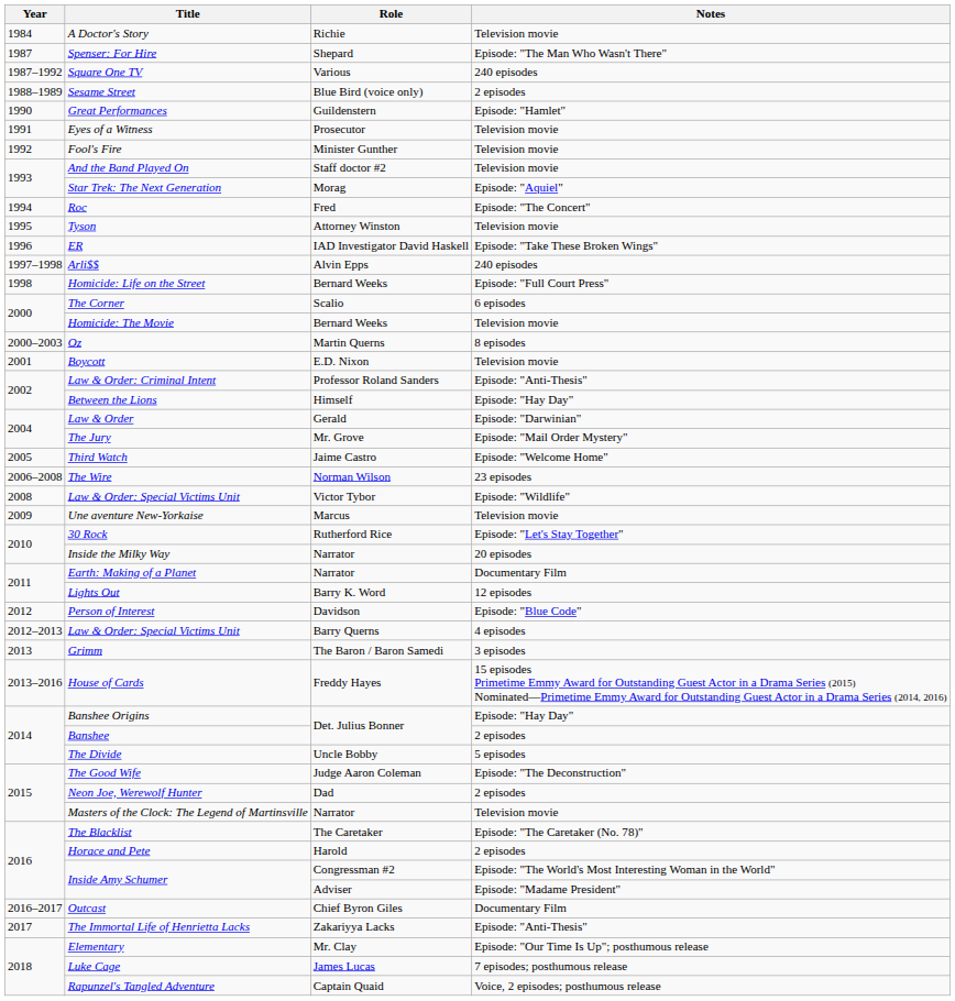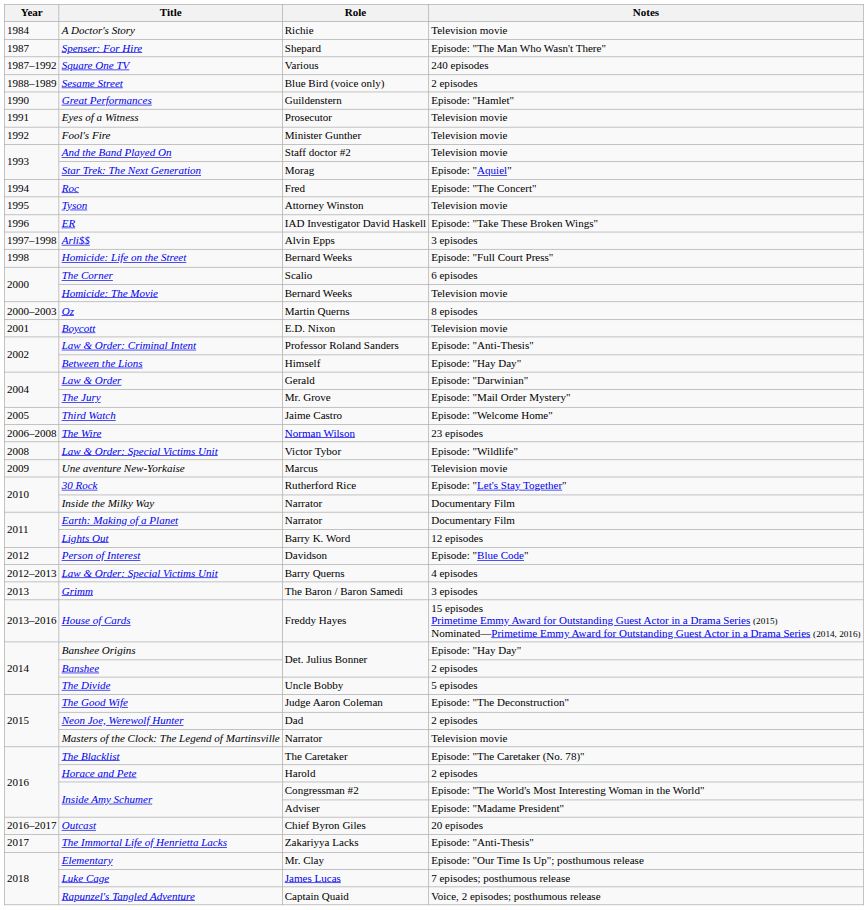Arli$$ | Notes: 240 episodes -> 3 episodes
Inside the Milky Way | Notes: 20 episodes -> Documentary Film
Outcast | Notes: Documentary Film -> 20 episodes
